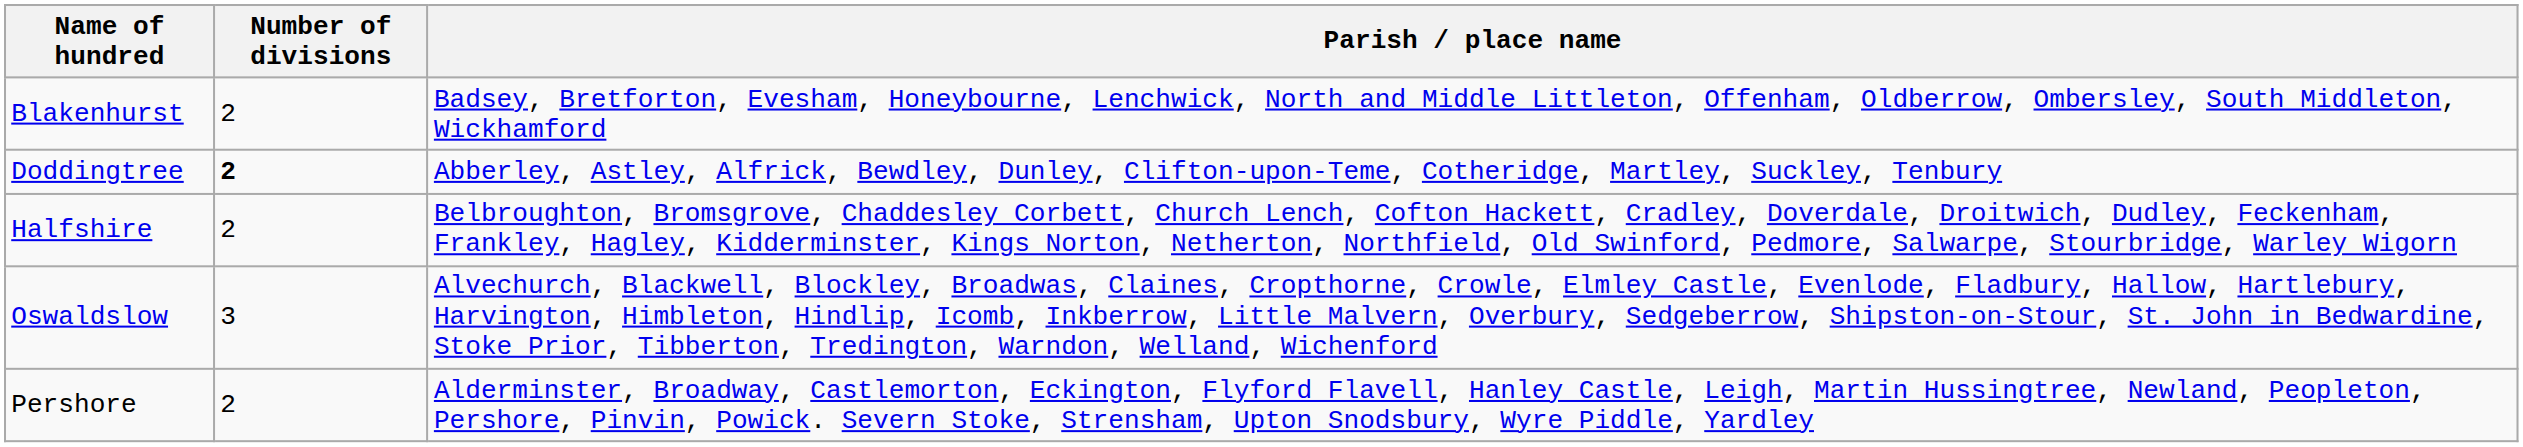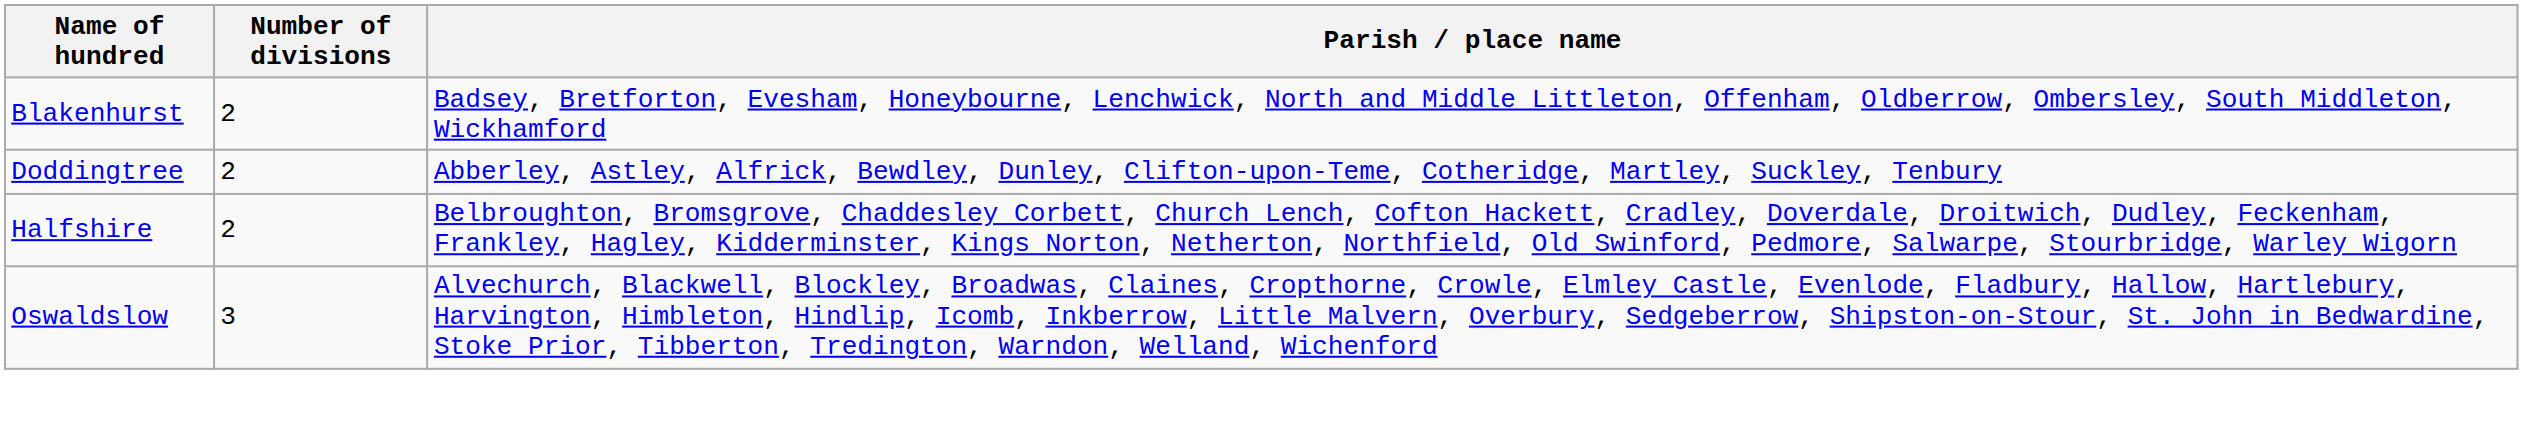Doddingtree | Number of divisions: bold -> normal
- row: Pershore | 2 | Alderminster, Broadway, Castlemorton, Eckington, Flyford Flavell, Hanley Castle, Leigh, Martin Hussingtree, Newland, Peopleton, Pershore, Pinvin, Powick. Severn Stoke, Strensham, Upton Snodsbury, Wyre Piddle, Yardley
